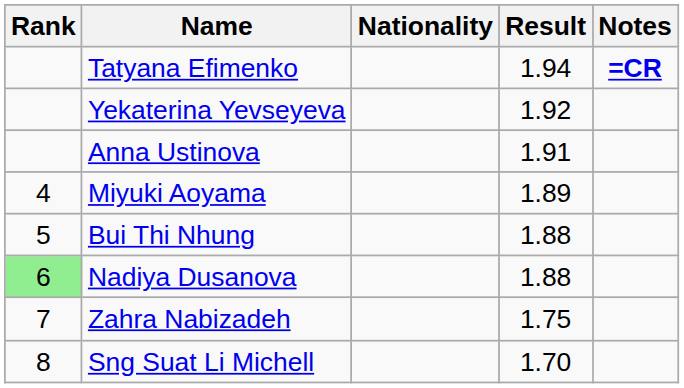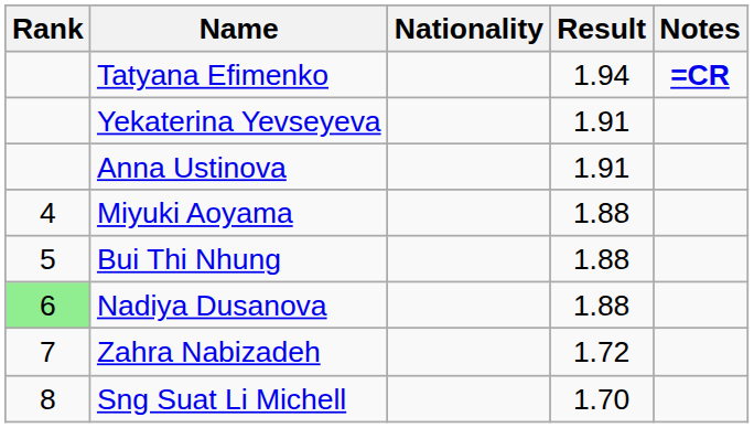Yekaterina Yevseyeva | Result: 1.92 -> 1.91
Miyuki Aoyama | Result: 1.89 -> 1.88
Zahra Nabizadeh | Result: 1.75 -> 1.72
